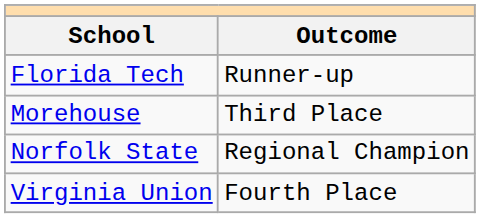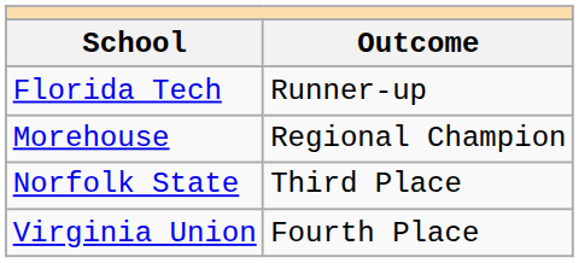Morehouse | Outcome: Third Place -> Regional Champion
Norfolk State | Outcome: Regional Champion -> Third Place
